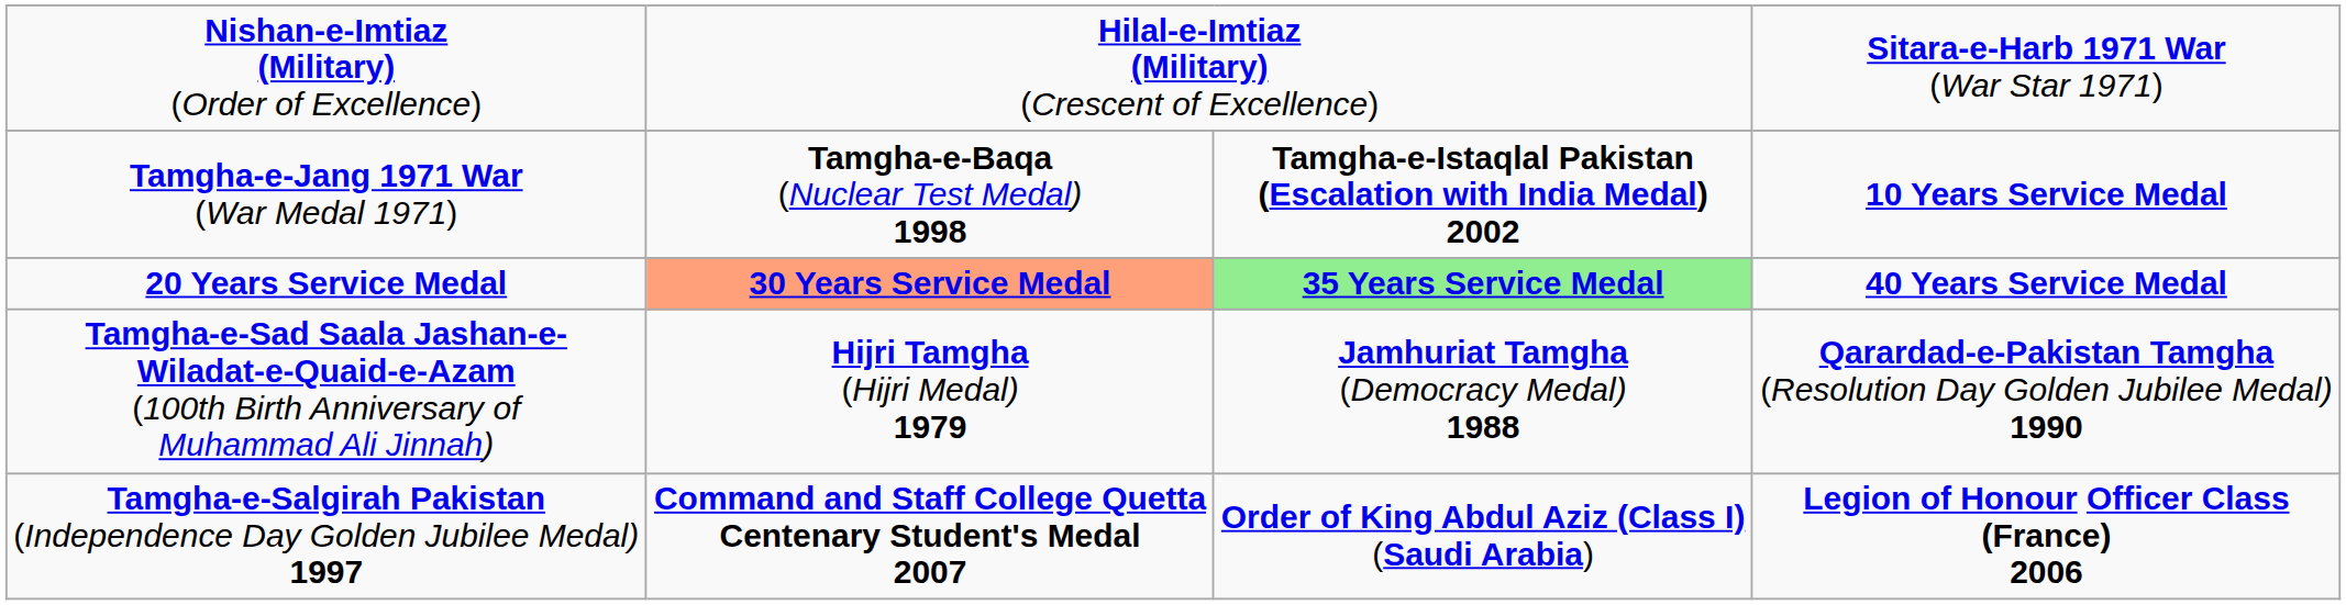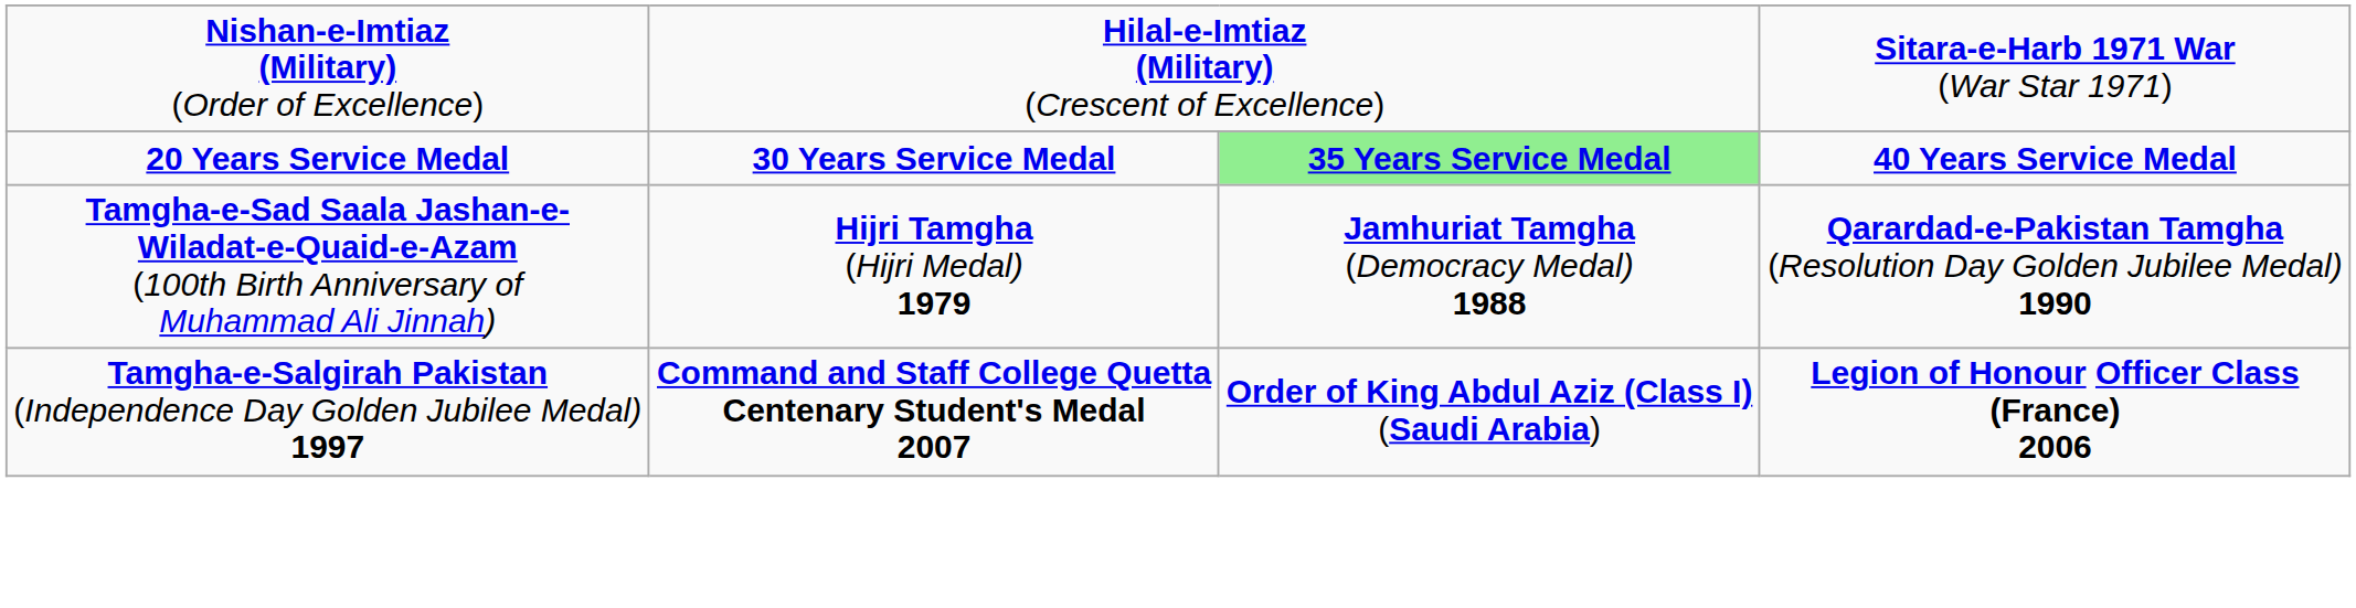- row: Tamgha-e-Jang 1971 War (War Medal 1971) | Tamgha-e-Baqa (Nuclear Test Medal) 1998 | Tamgha-e-Istaqlal Pakistan (Escalation with India Medal) 2002 | 10 Years Service Medal
20 Years Service Medal | column 2: lightsalmon background -> no background
